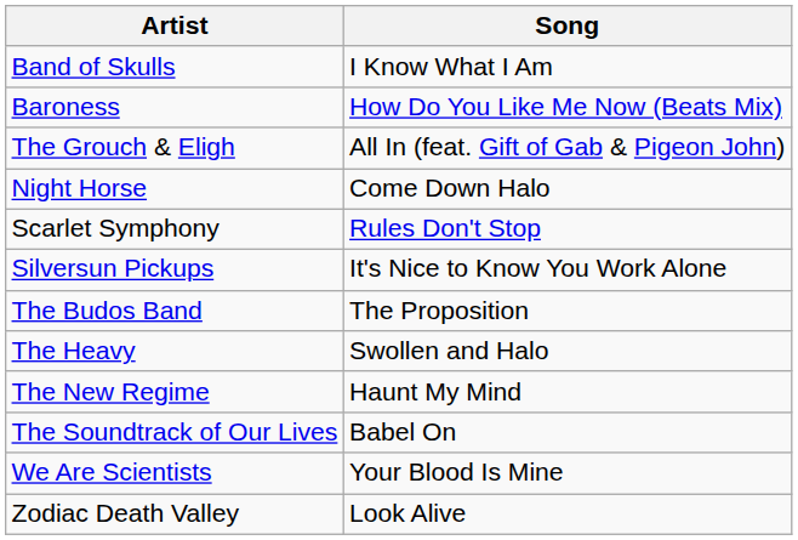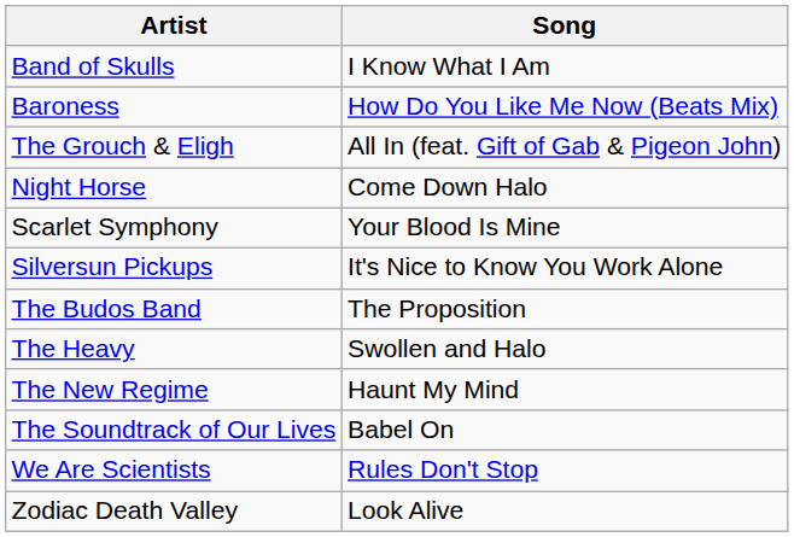Scarlet Symphony | Song: Rules Don't Stop -> Your Blood Is Mine
We Are Scientists | Song: Your Blood Is Mine -> Rules Don't Stop
